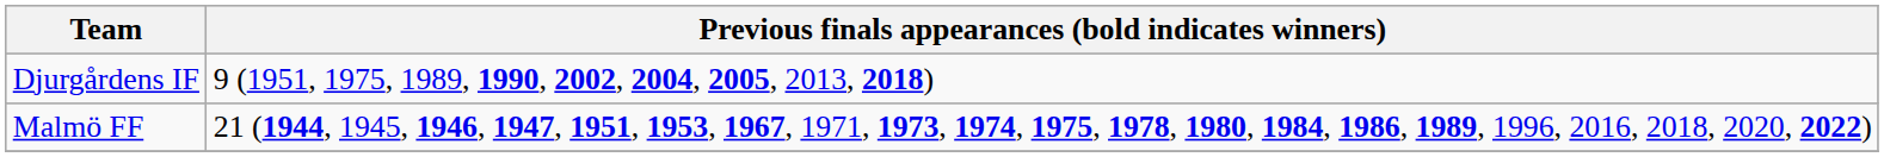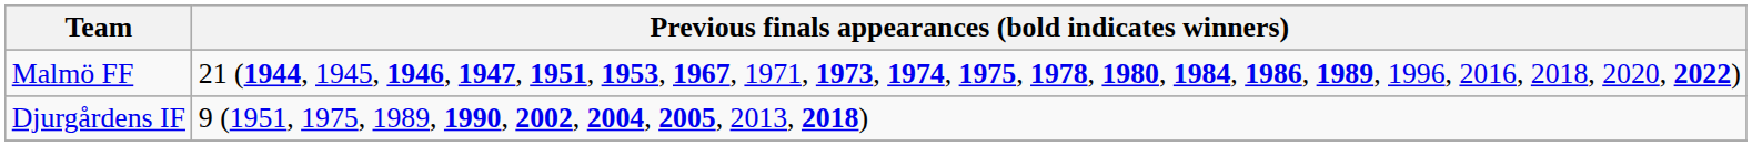rows swapped: Malmö FF <-> Djurgårdens IF
